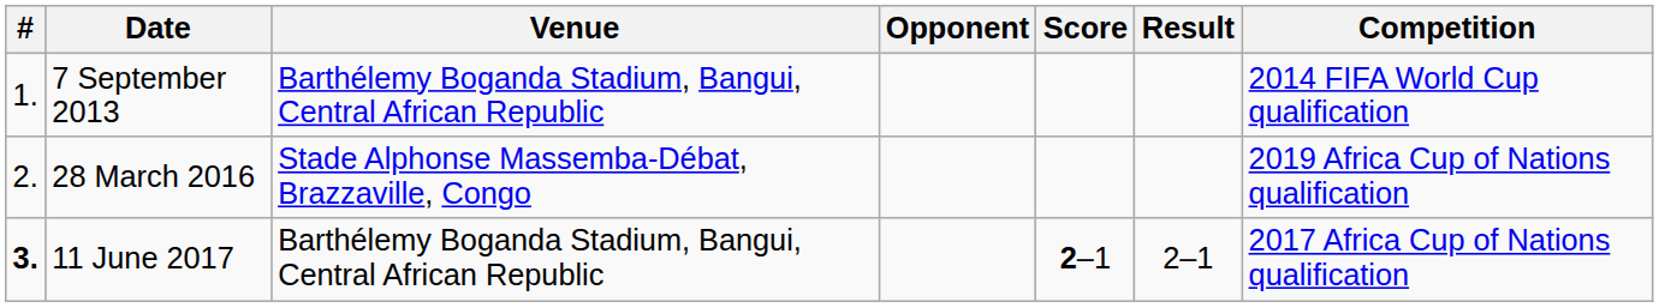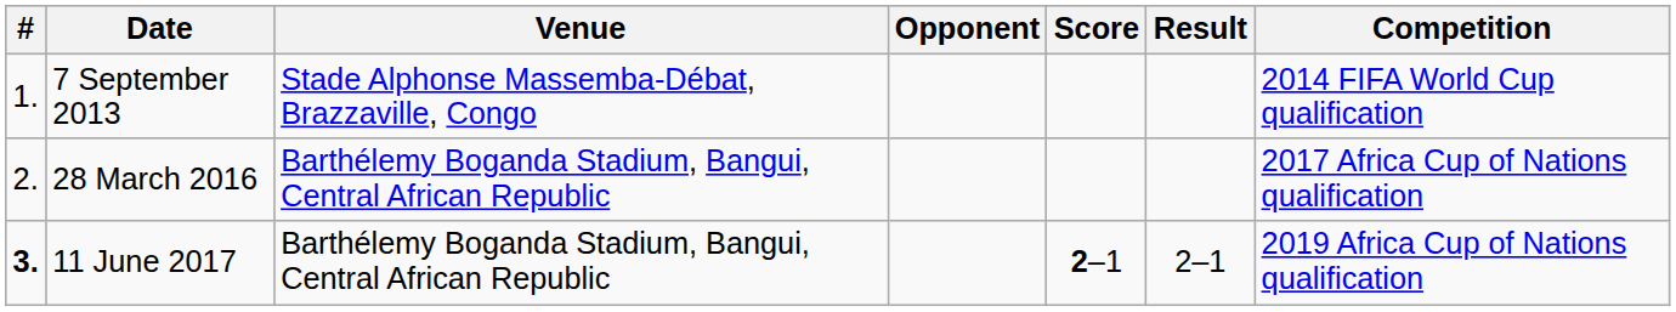7 September 2013 | Venue: Barthélemy Boganda Stadium, Bangui, Central African Republic -> Stade Alphonse Massemba-Débat, Brazzaville, Congo
28 March 2016 | Venue: Stade Alphonse Massemba-Débat, Brazzaville, Congo -> Barthélemy Boganda Stadium, Bangui, Central African Republic
28 March 2016 | Competition: 2019 Africa Cup of Nations qualification -> 2017 Africa Cup of Nations qualification
11 June 2017 | Competition: 2017 Africa Cup of Nations qualification -> 2019 Africa Cup of Nations qualification
